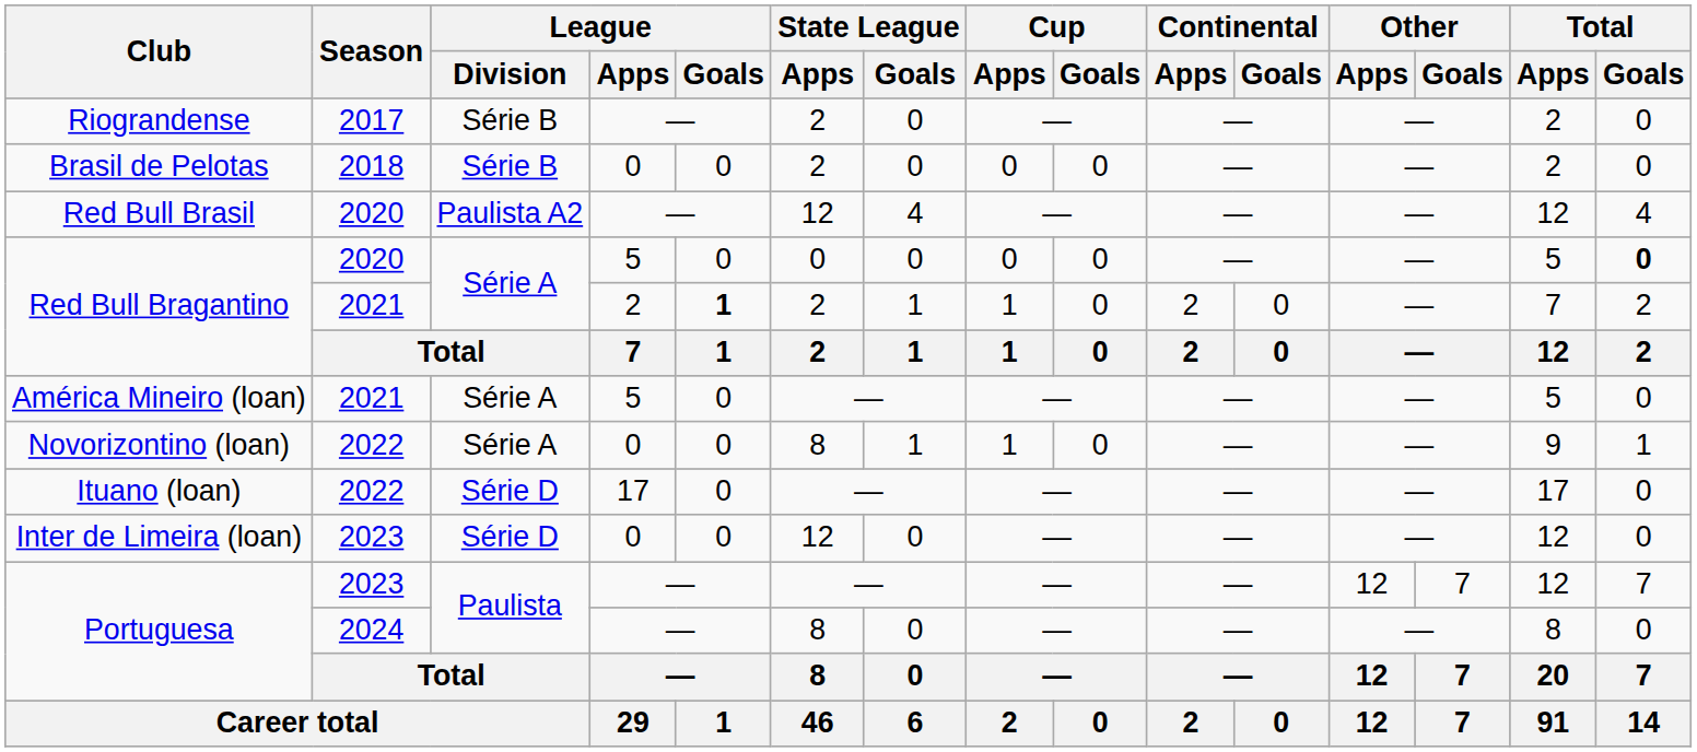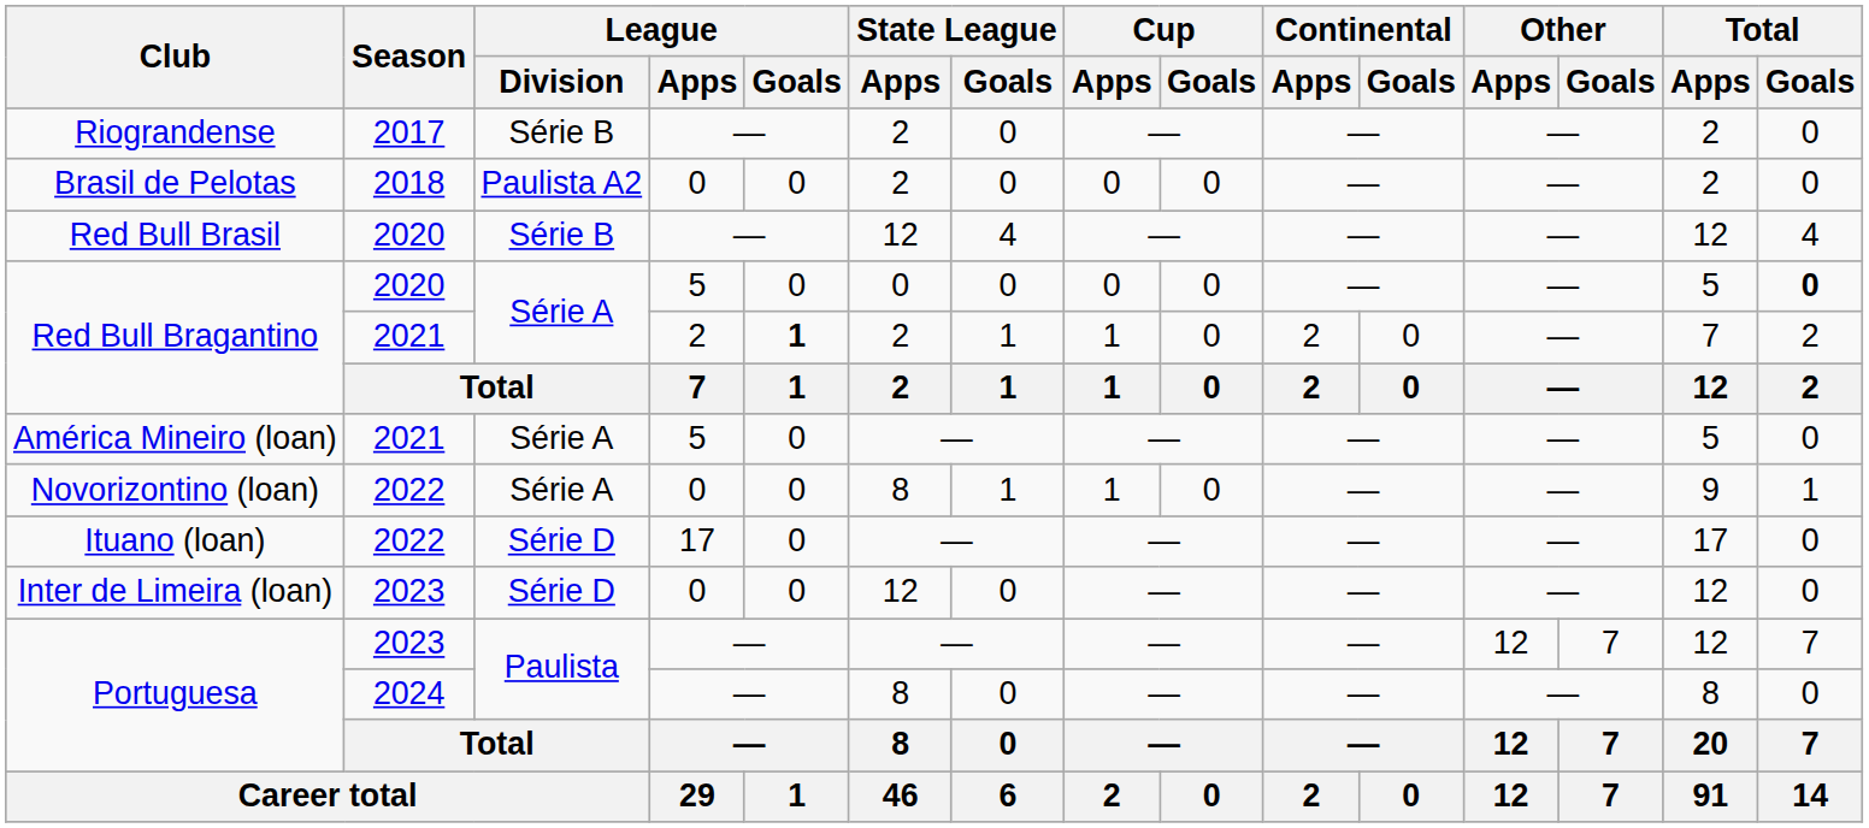Brasil de Pelotas | League / Division: Série B -> Paulista A2
Red Bull Brasil | League / Division: Paulista A2 -> Série B
